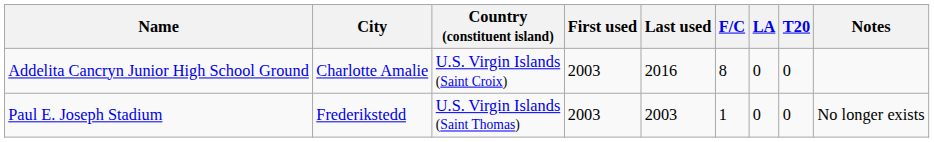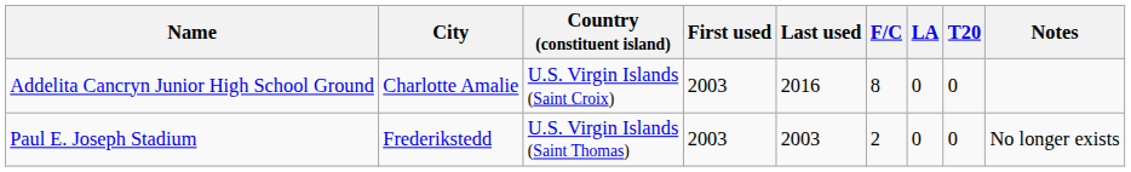Paul E. Joseph Stadium | F/C: 1 -> 2
